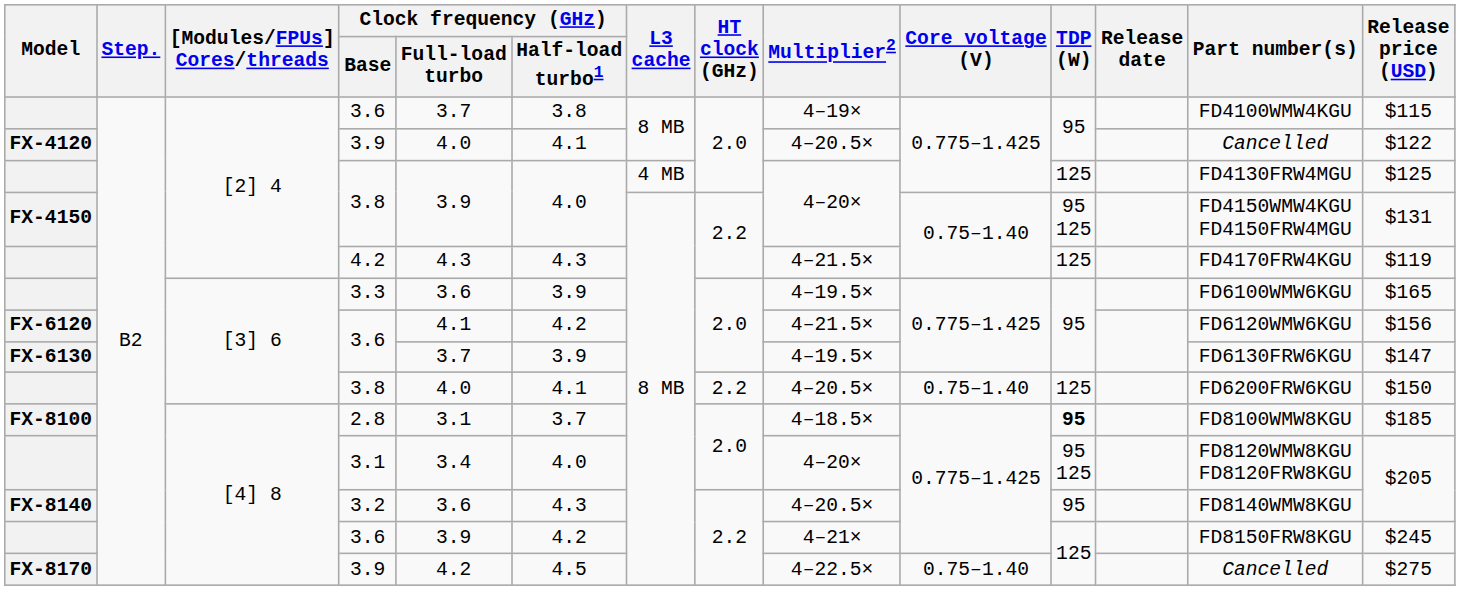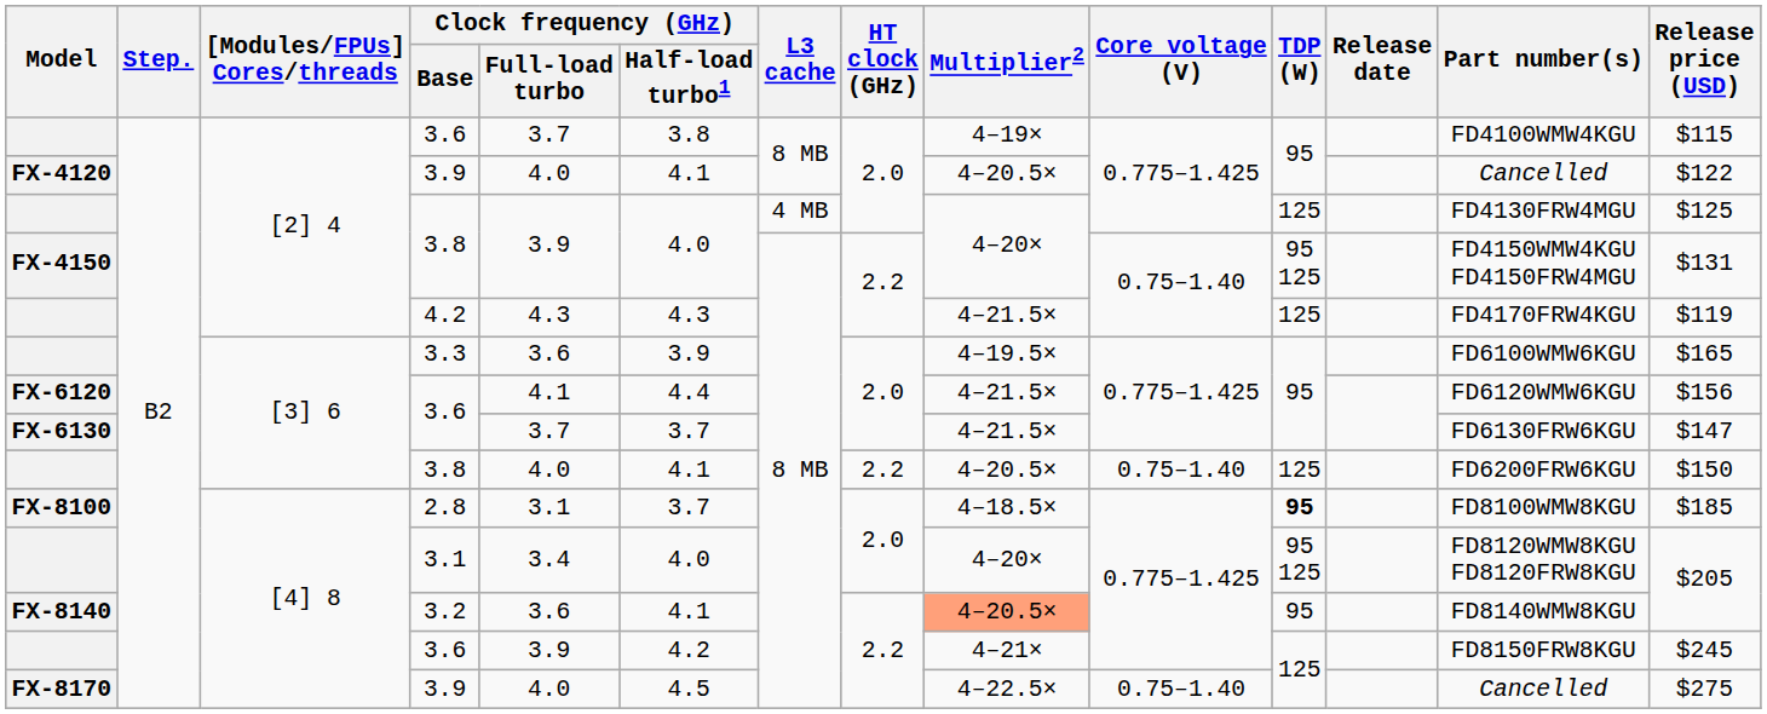FX-6120 | Clock frequency (GHz) / Half-load turbo1: 4.2 -> 4.4
FX-6130 | Clock frequency (GHz) / Half-load turbo1: 3.9 -> 3.7
FX-6130 | Multiplier2: 4–19.5× -> 4–21.5×
FX-8140 | Clock frequency (GHz) / Half-load turbo1: 4.3 -> 4.1
FX-8140 | Multiplier2: no background -> lightsalmon background
FX-8170 | Clock frequency (GHz) / Full-load turbo: 4.2 -> 4.0
